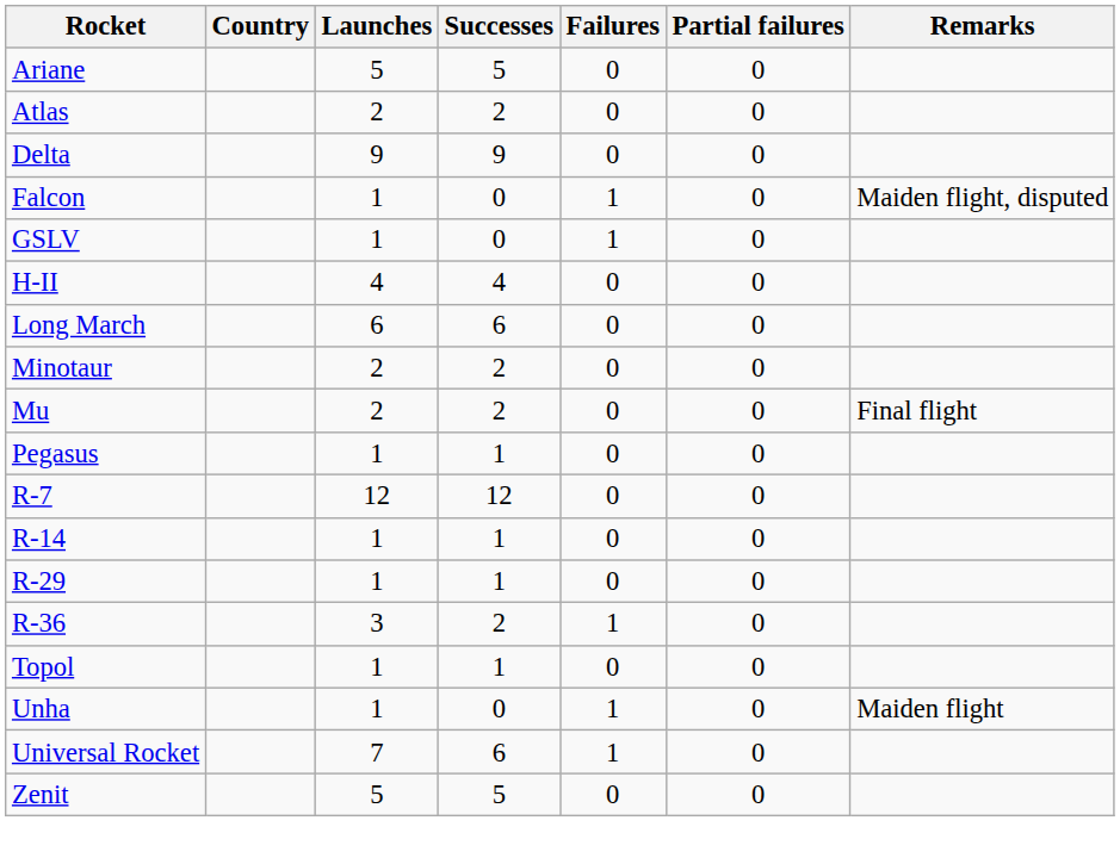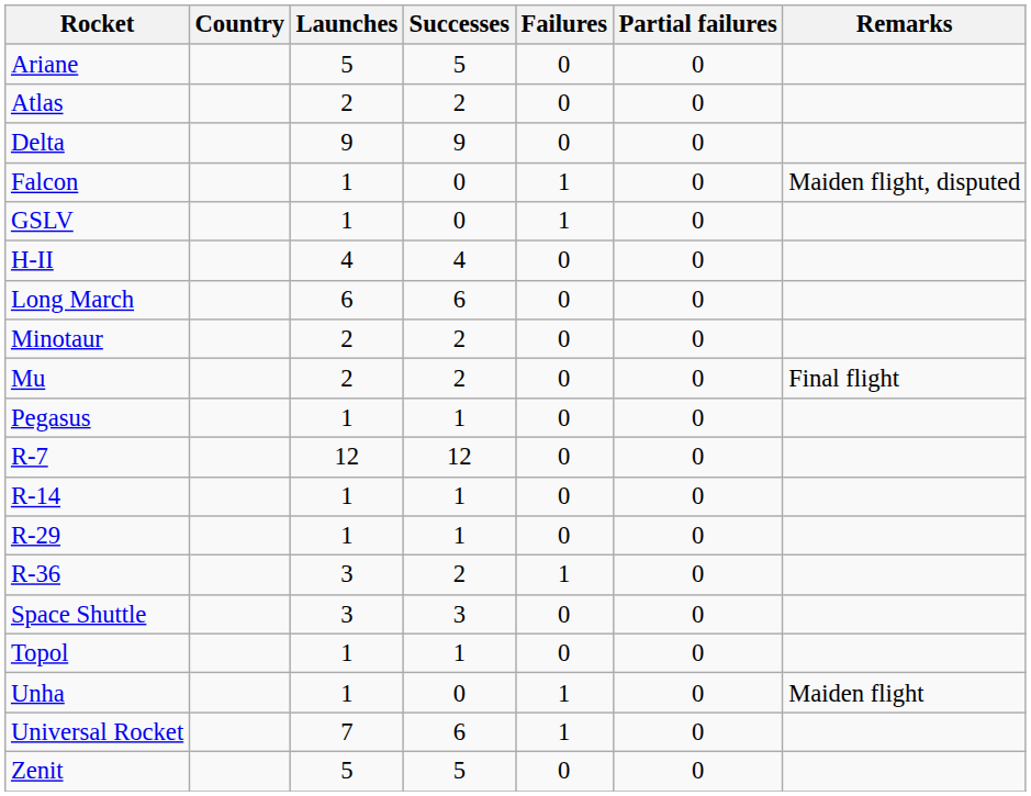+ row: Space Shuttle | 3 | 3 | 0 | 0
